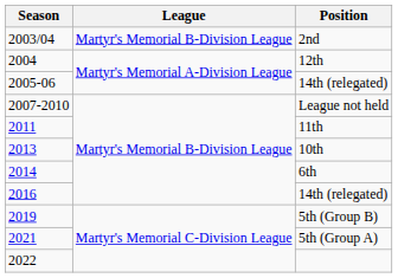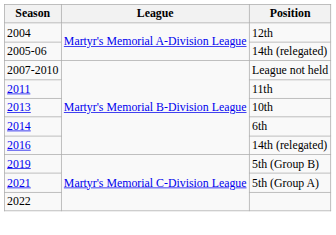- row: 2003/04 | Martyr's Memorial B-Division League | 2nd
